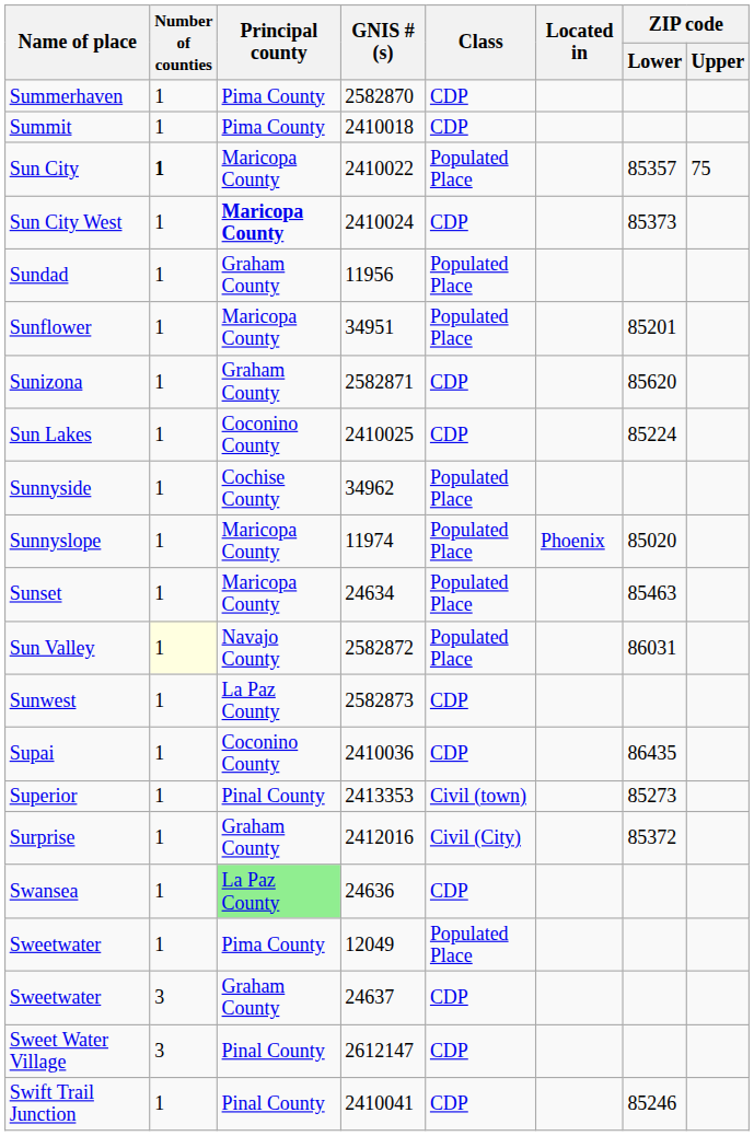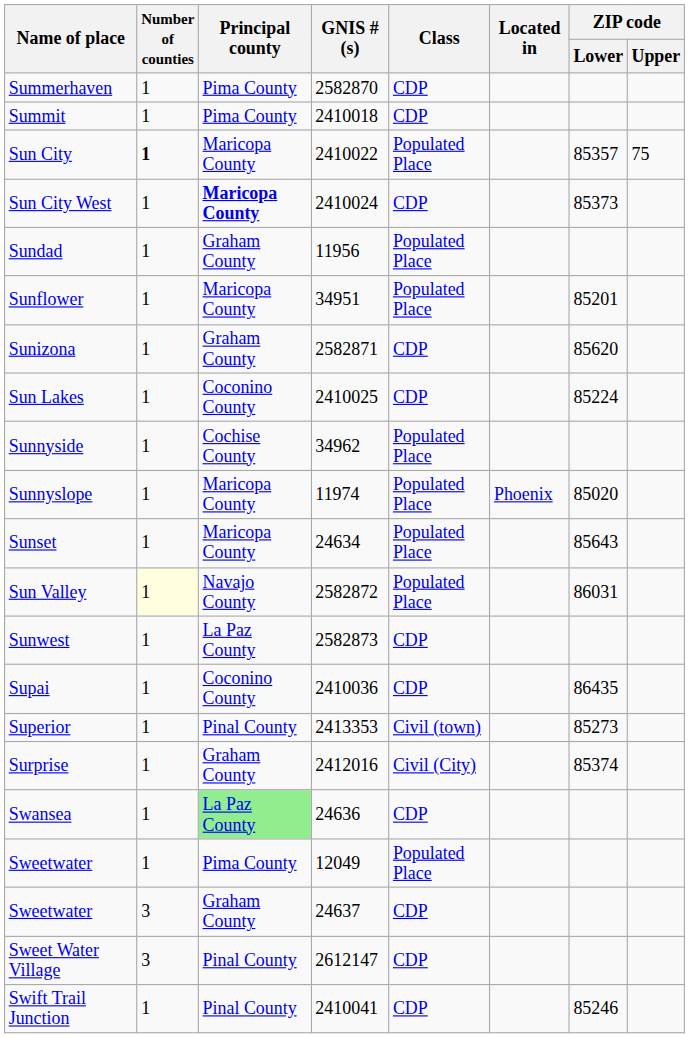Sunset | ZIP code / Lower: 85463 -> 85643
Surprise | ZIP code / Lower: 85372 -> 85374
